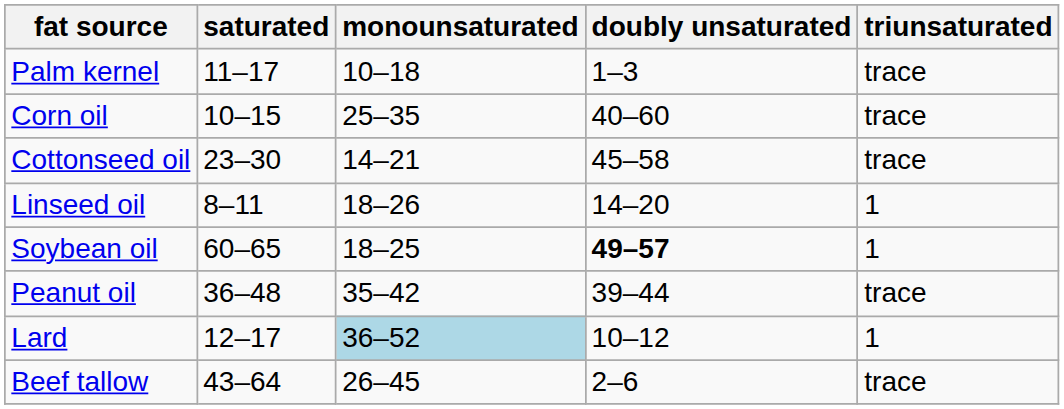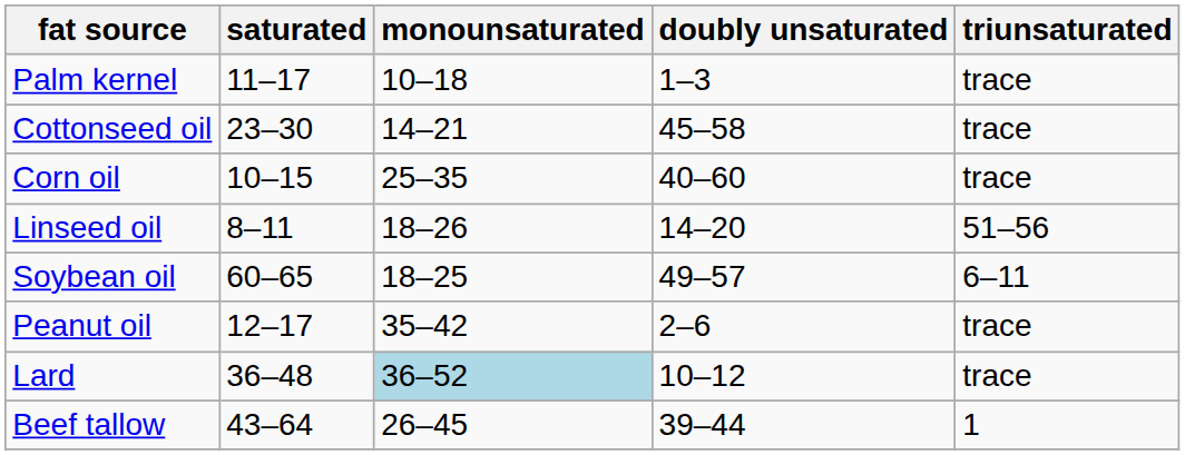rows swapped: Cottonseed oil <-> Corn oil
Linseed oil | triunsaturated: 1 -> 51–56
Soybean oil | doubly unsaturated: bold -> normal
Soybean oil | triunsaturated: 1 -> 6–11
Peanut oil | saturated: 36–48 -> 12–17
Peanut oil | doubly unsaturated: 39–44 -> 2–6
Lard | saturated: 12–17 -> 36–48
Lard | triunsaturated: 1 -> trace
Beef tallow | doubly unsaturated: 2–6 -> 39–44
Beef tallow | triunsaturated: trace -> 1
